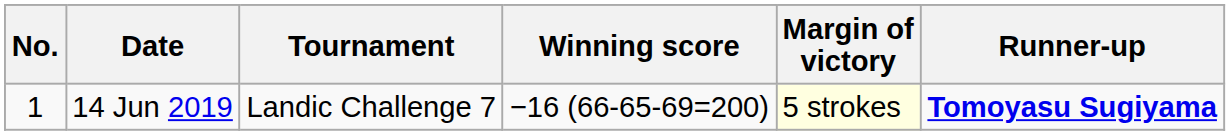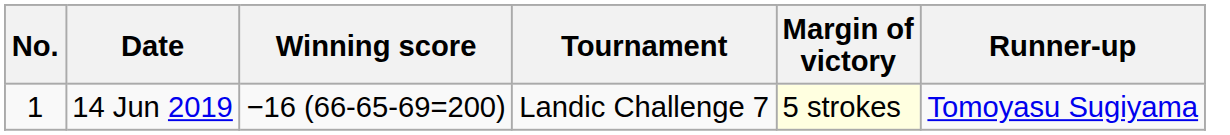columns swapped: Tournament <-> Winning score
14 Jun 2019 | Runner-up: bold -> normal
